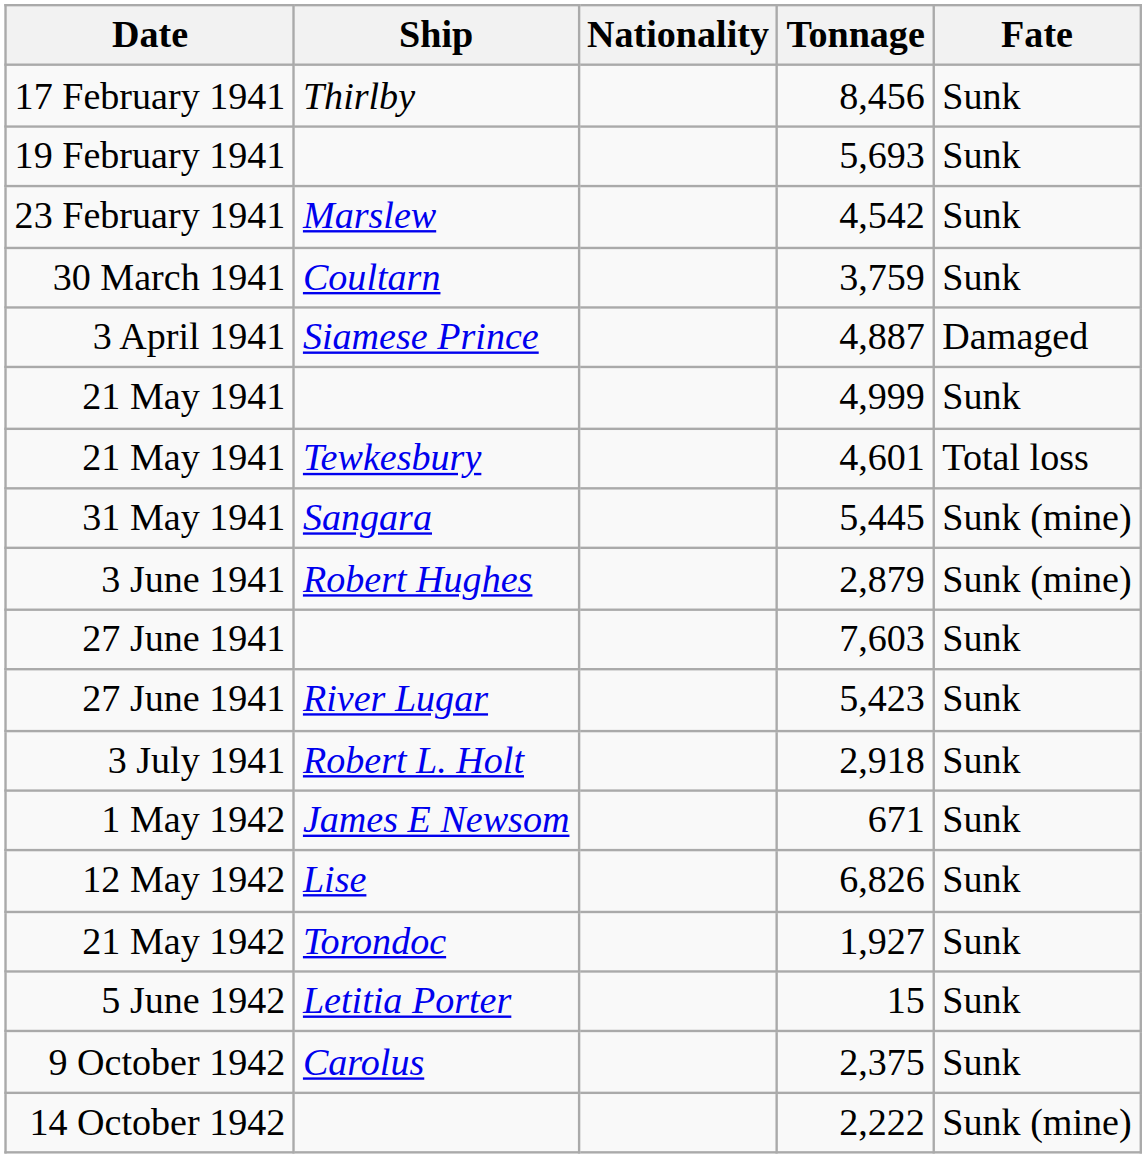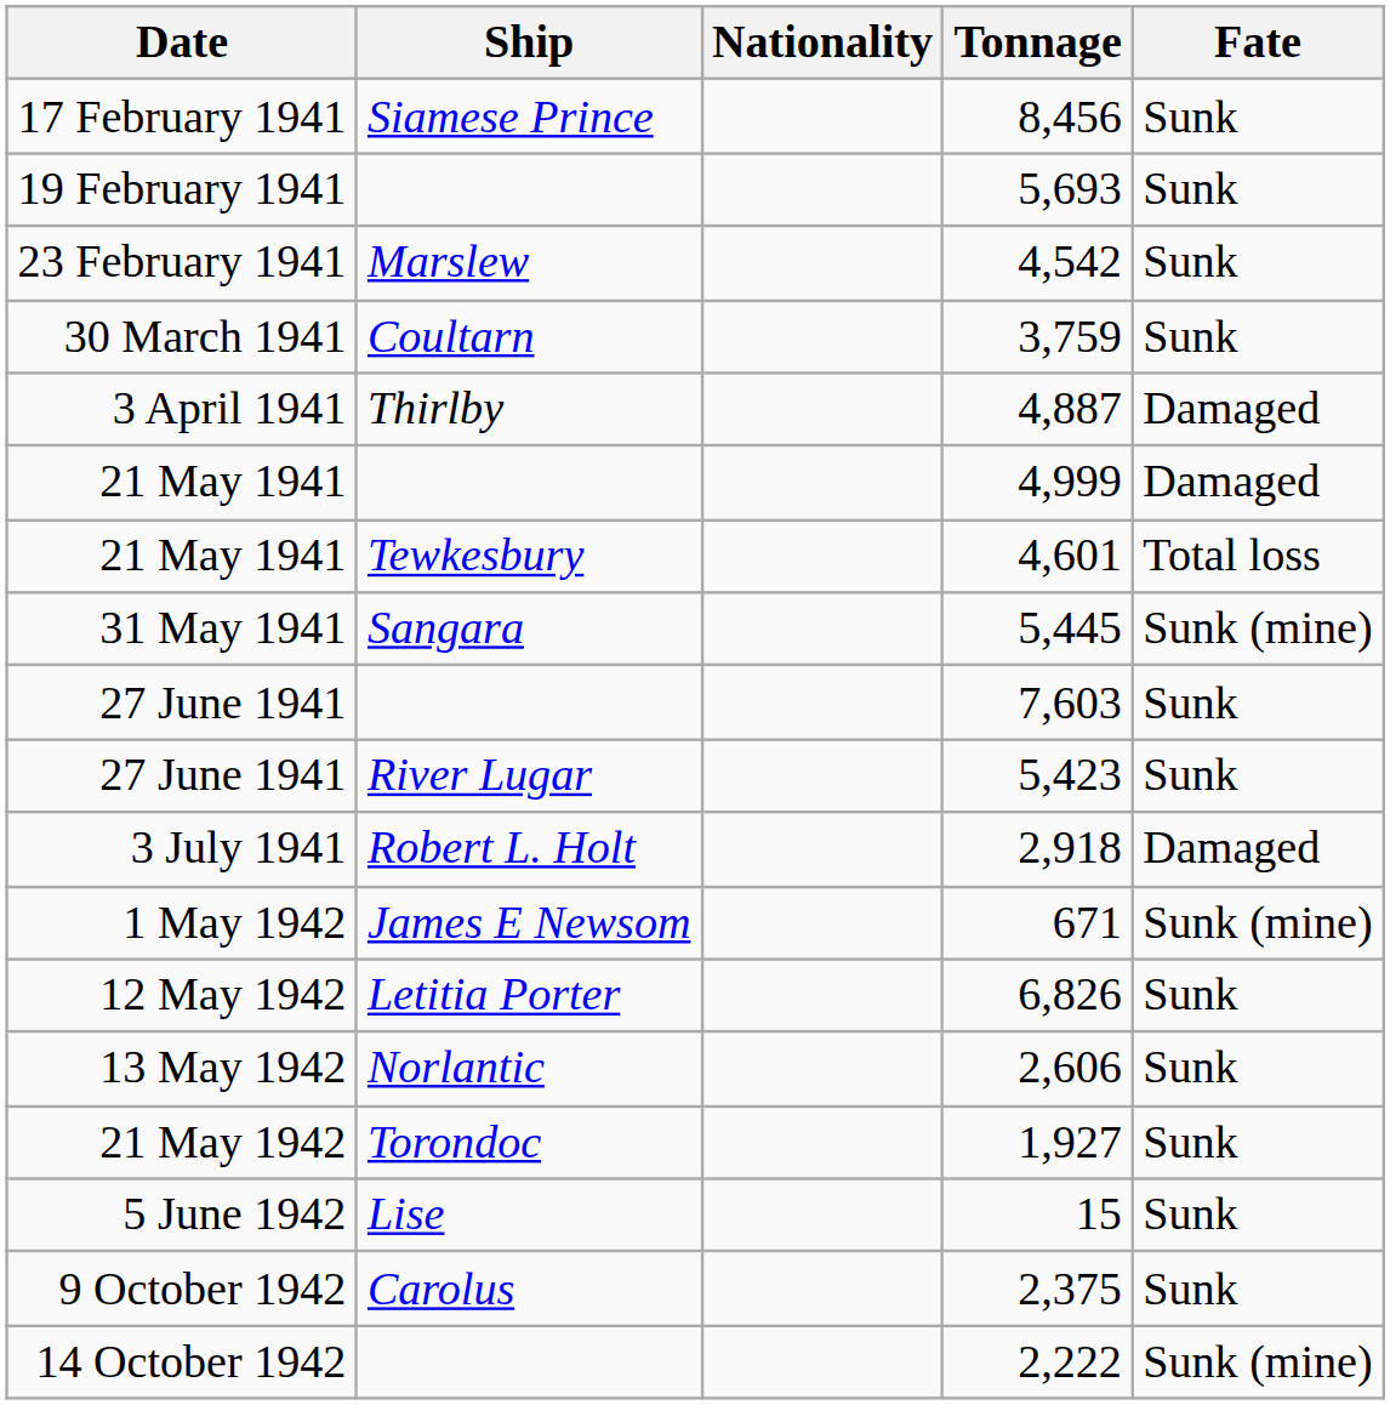8,456 | Ship: Thirlby -> Siamese Prince
4,887 | Ship: Siamese Prince -> Thirlby
4,999 | Fate: Sunk -> Damaged
- row: 3 June 1941 | Robert Hughes | 2,879 | Sunk (mine)
2,918 | Fate: Sunk -> Damaged
671 | Fate: Sunk -> Sunk (mine)
6,826 | Ship: Lise -> Letitia Porter
+ row: 13 May 1942 | Norlantic | 2,606 | Sunk
15 | Ship: Letitia Porter -> Lise
